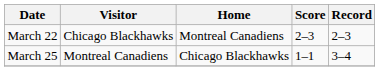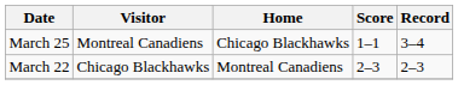rows swapped: March 22 <-> March 25
